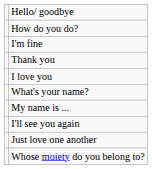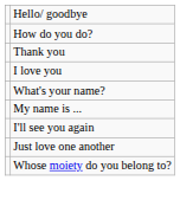- row: I'm fine
